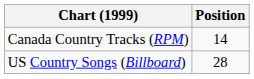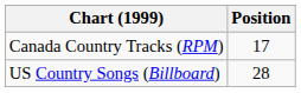Canada Country Tracks (RPM) | Position: 14 -> 17
